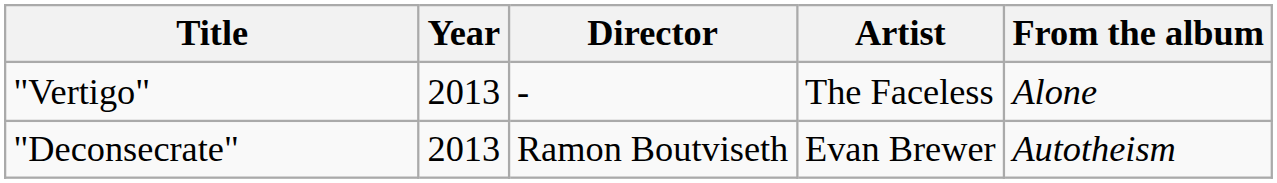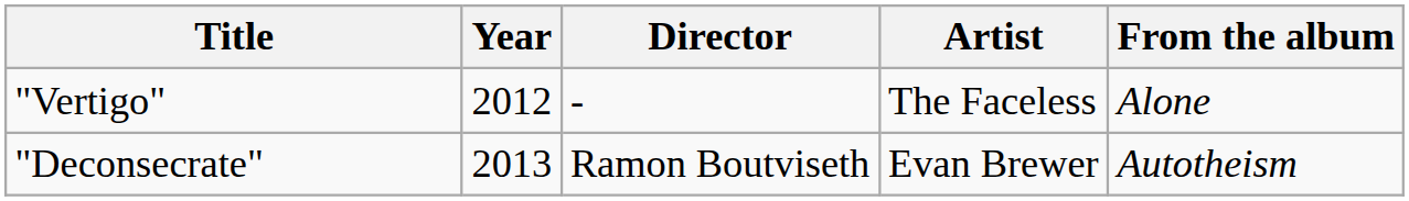"Vertigo" | Year: 2013 -> 2012
